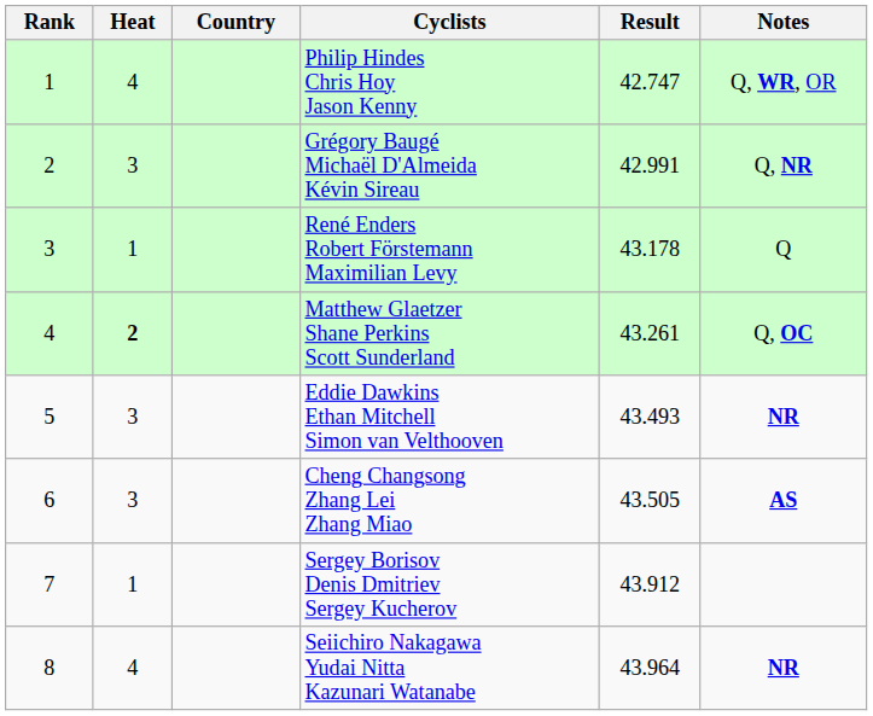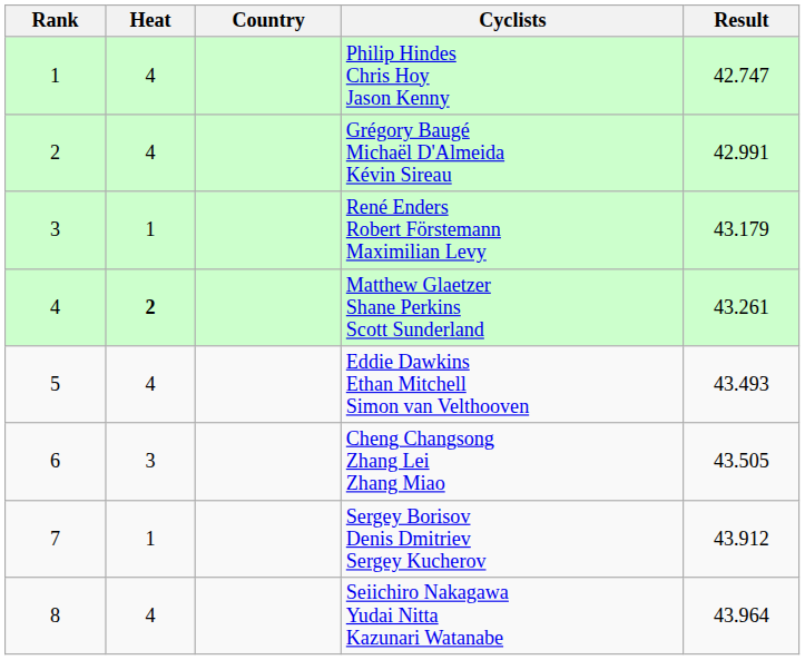- column: Notes | Q, WR, OR | Q, NR | Q | Q, OC | NR | AS | NR
Grégory Baugé Michaël D'Almeida Kévin Sireau | Heat: 3 -> 4
René Enders Robert Förstemann Maximilian Levy | Result: 43.178 -> 43.179
Eddie Dawkins Ethan Mitchell Simon van Velthooven | Heat: 3 -> 4
